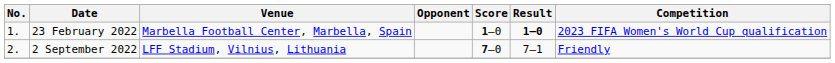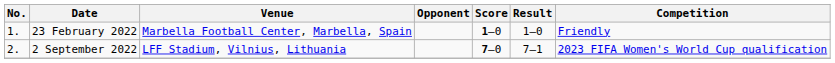23 February 2022 | Result: bold -> normal
23 February 2022 | Competition: 2023 FIFA Women's World Cup qualification -> Friendly
2 September 2022 | Competition: Friendly -> 2023 FIFA Women's World Cup qualification
